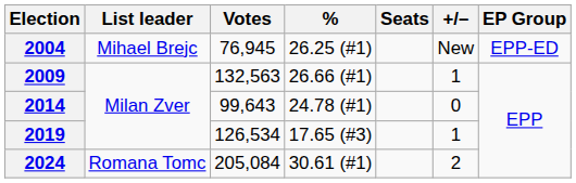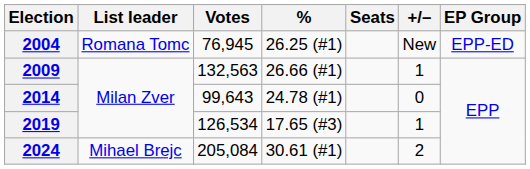2004 | List leader: Mihael Brejc -> Romana Tomc
2024 | List leader: Romana Tomc -> Mihael Brejc
